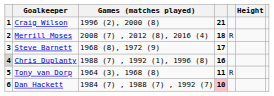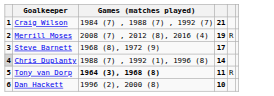- column: Height
Craig Wilson | Games (matches played): 1996 (2), 2000 (8) -> 1984 (7) , 1988 (7) , 1992 (7)
Merrill Moses | column 4: 18 -> 19
Chris Duplanty | column 4: 16 -> 14
Tony van Dorp | Games (matches played): normal -> bold
Dan Hackett | Games (matches played): 1984 (7) , 1988 (7) , 1992 (7) -> 1996 (2), 2000 (8)
Dan Hackett | column 4: pink background -> no background
